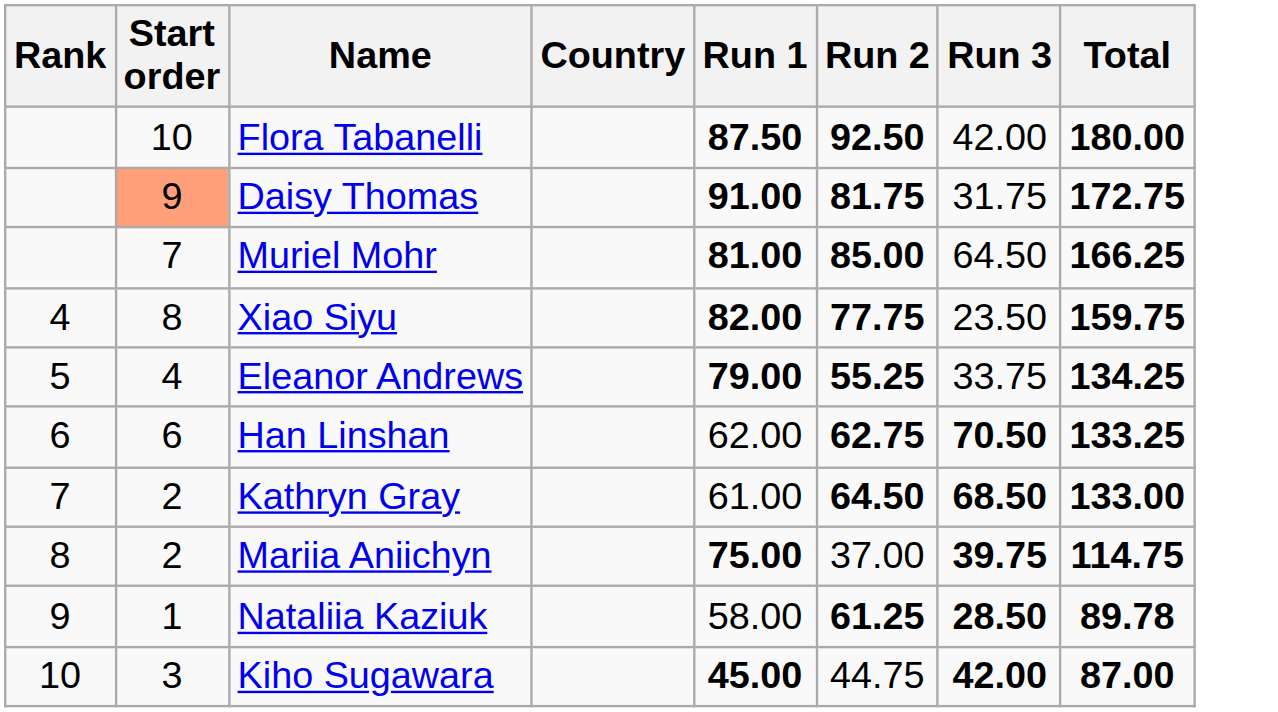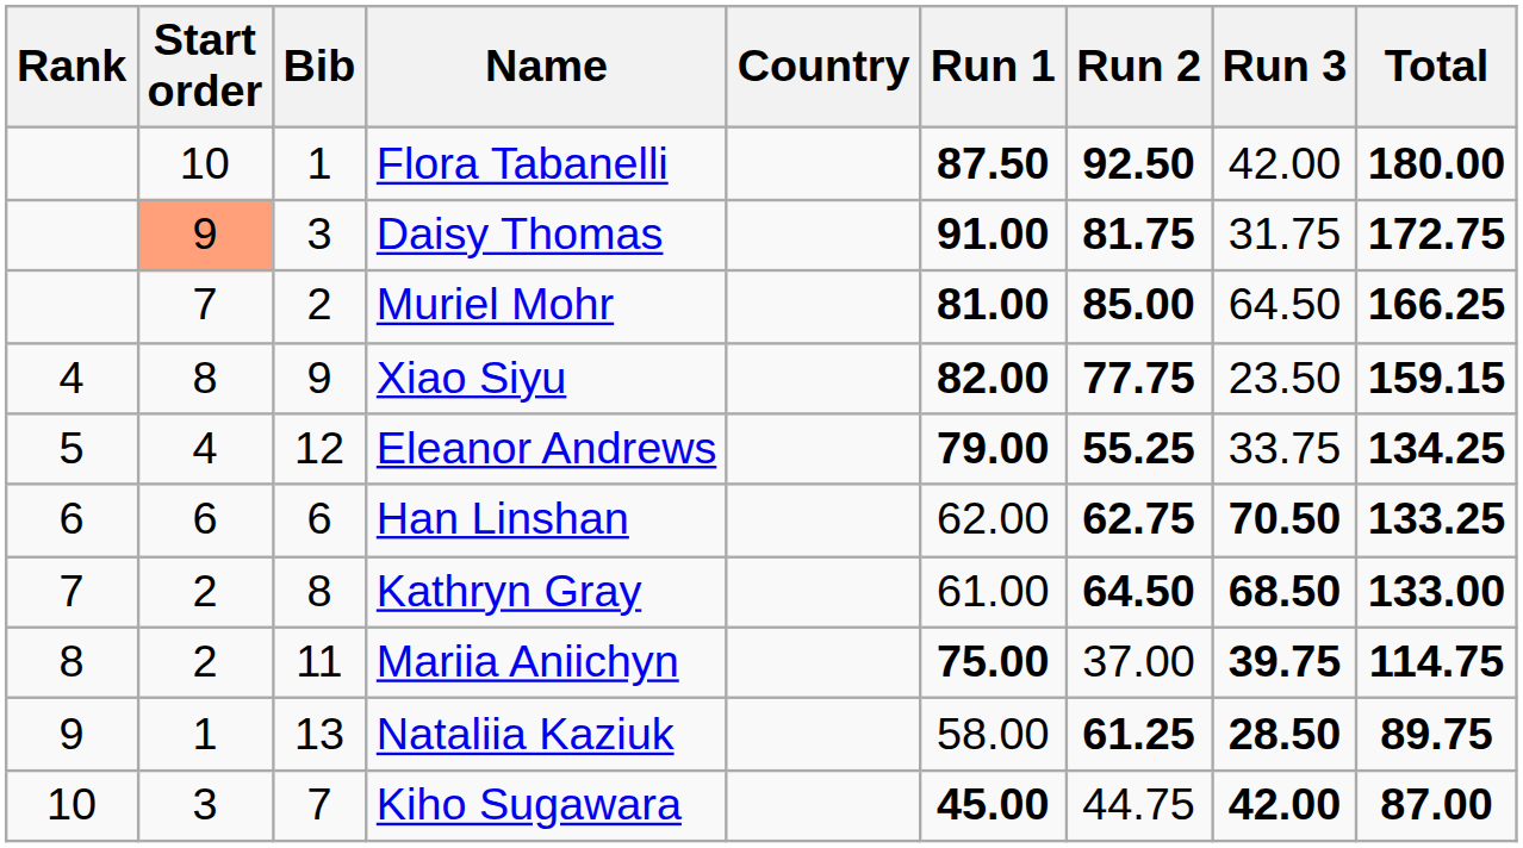+ column: Bib | 1 | 3 | 2 | 9 | 12 | 6 | 8 | 11 | 13 | 7
Xiao Siyu | Total: 159.75 -> 159.15
Nataliia Kaziuk | Total: 89.78 -> 89.75
